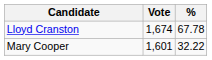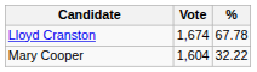Mary Cooper | Vote: 1,601 -> 1,604
